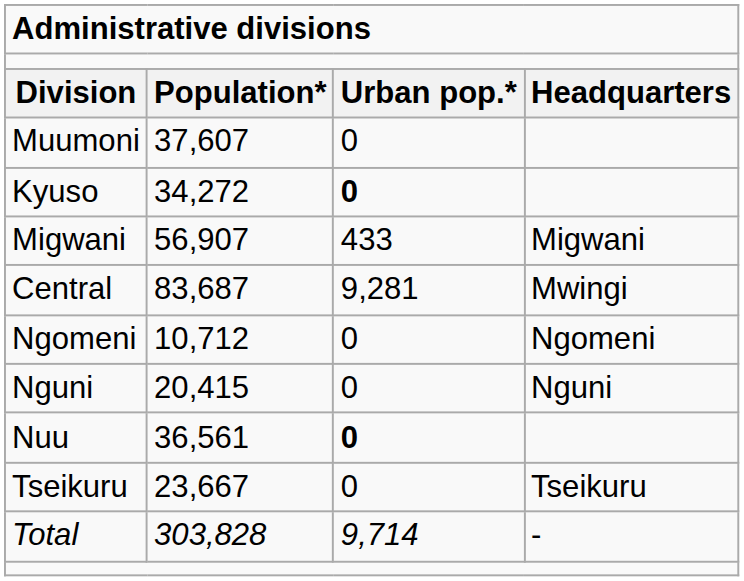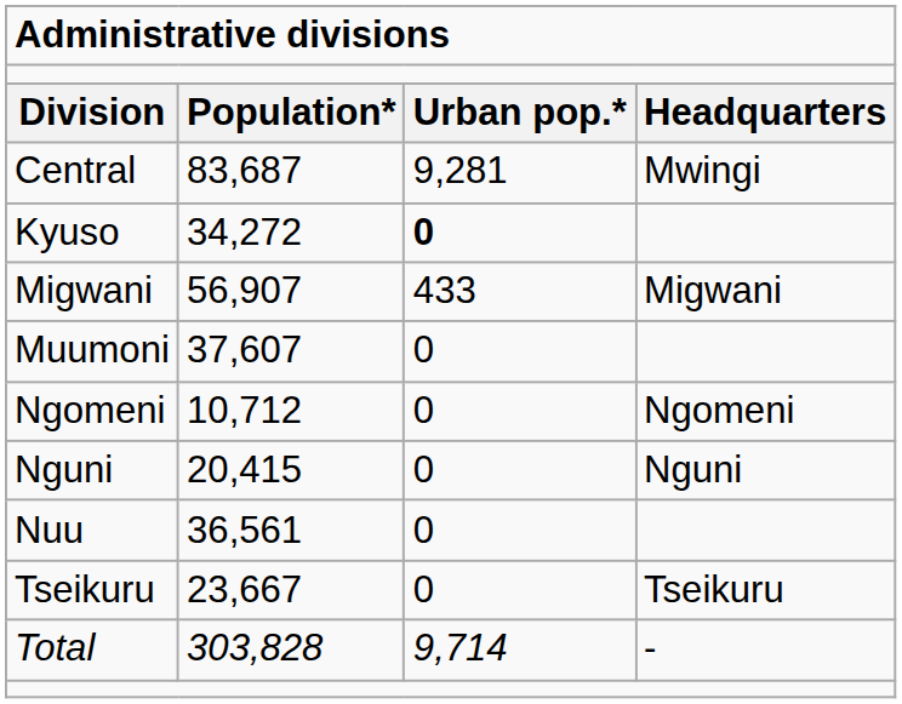rows swapped: Central <-> Muumoni
Nuu | column 3: bold -> normal
